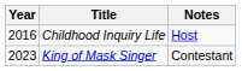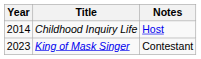Childhood Inquiry Life | Year: 2016 -> 2014
